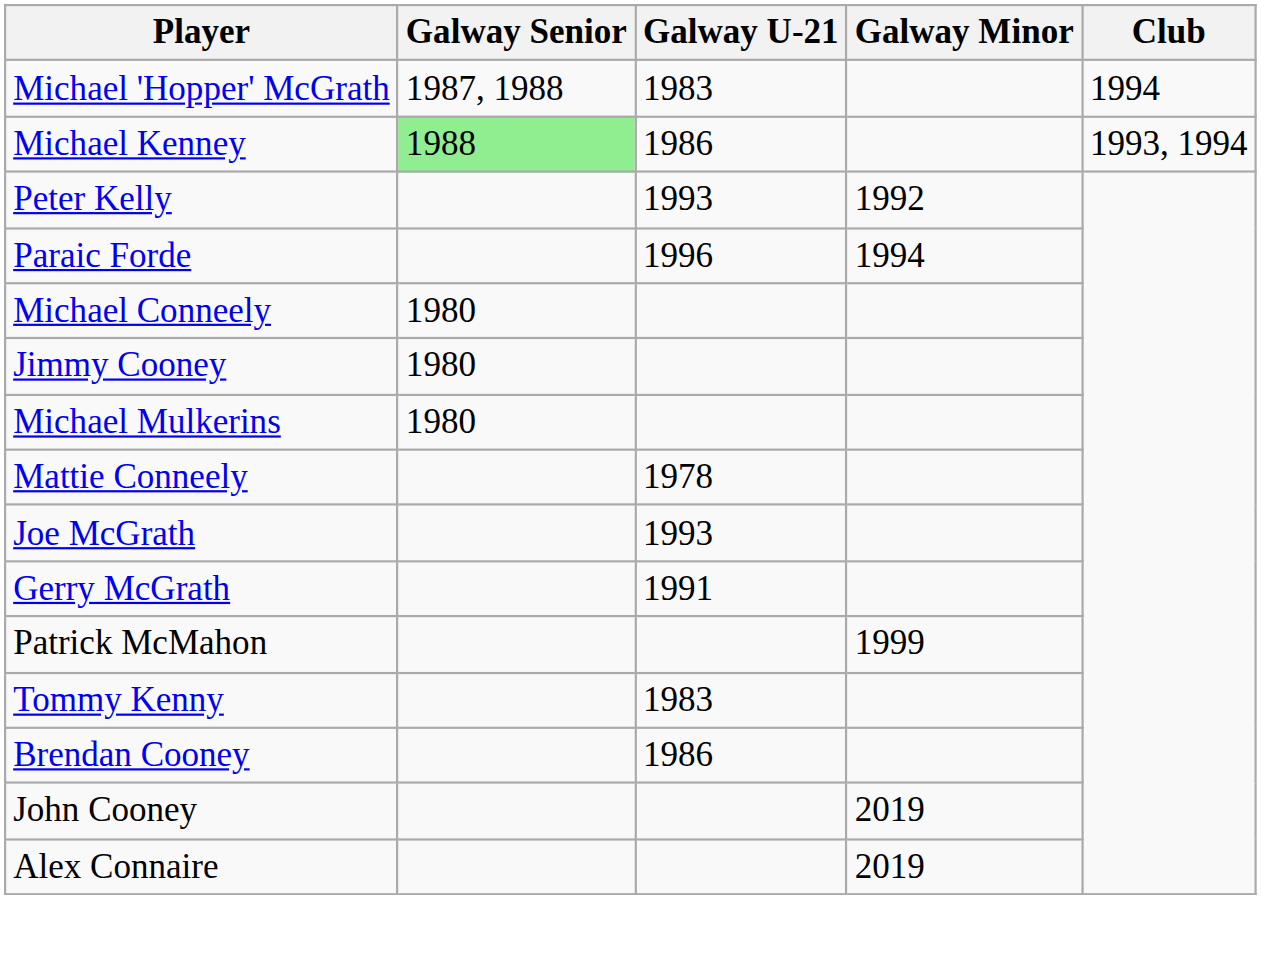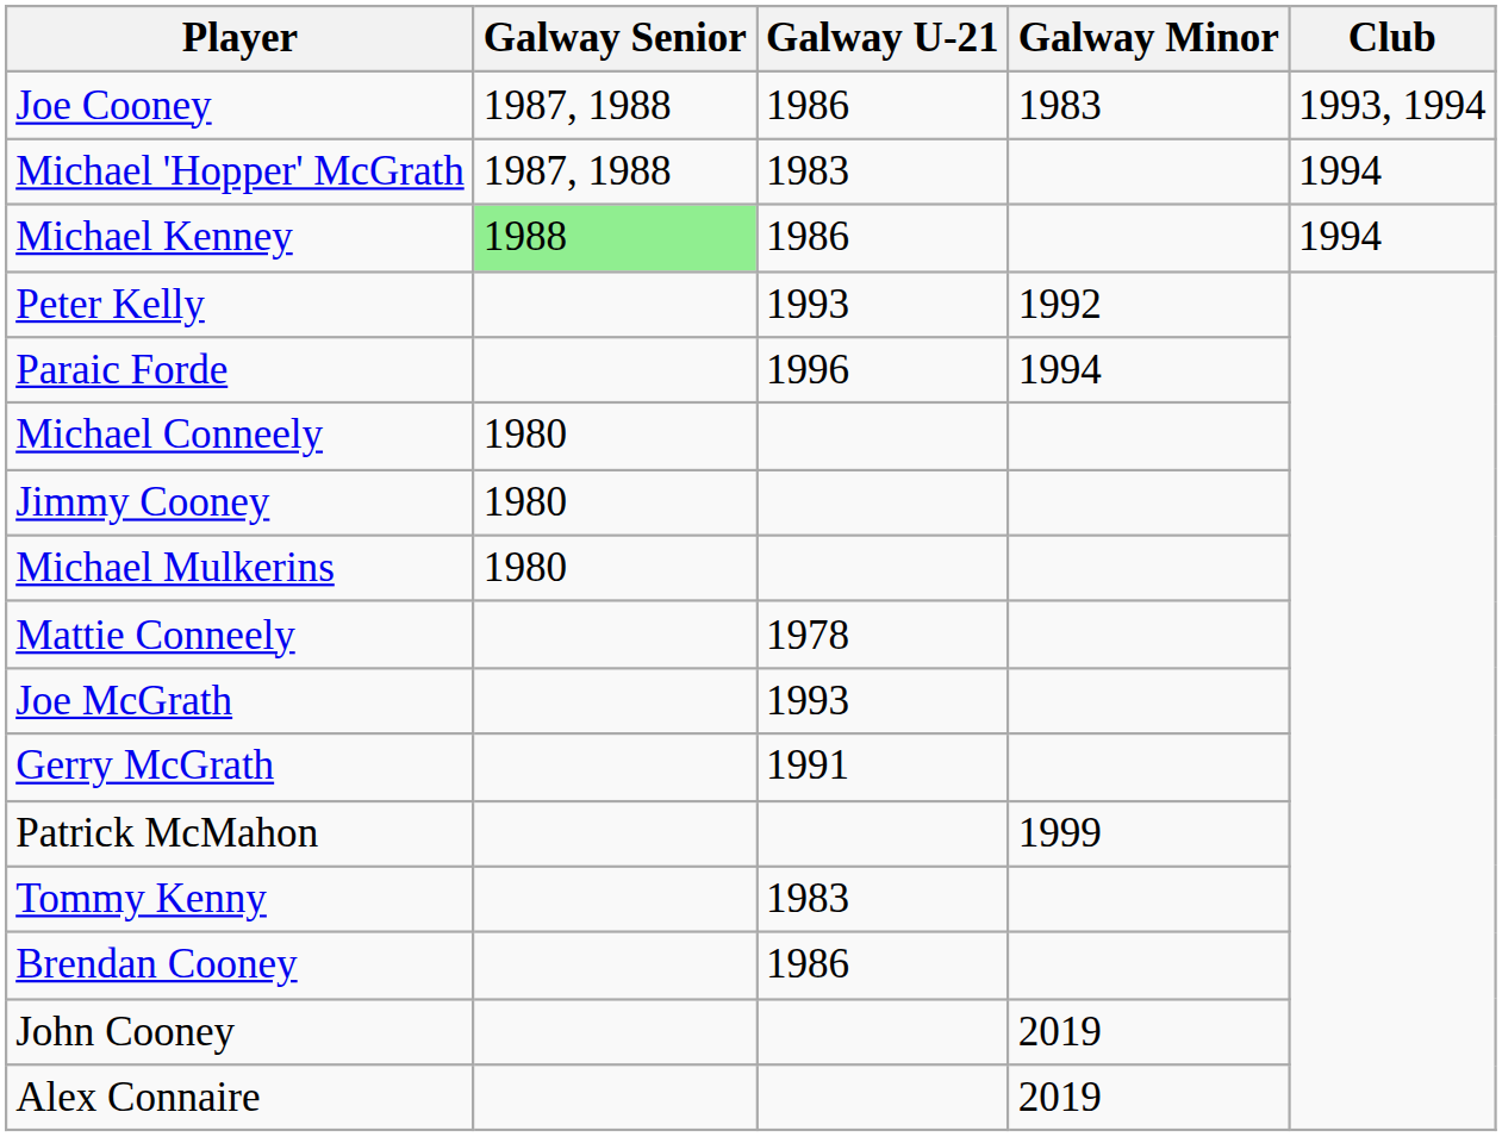+ row: Joe Cooney | 1987, 1988 | 1986 | 1983 | 1993, 1994
Michael Kenney | Club: 1993, 1994 -> 1994
